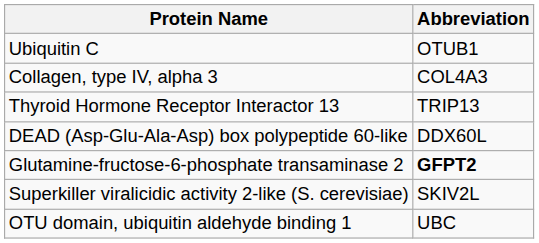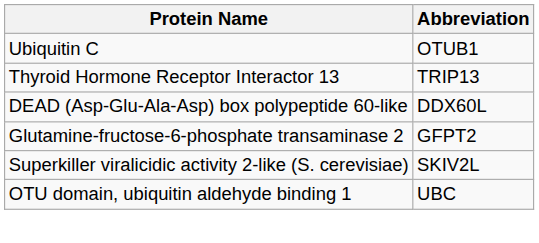- row: Collagen, type IV, alpha 3 | COL4A3
Glutamine-fructose-6-phosphate transaminase 2 | Abbreviation: bold -> normal
